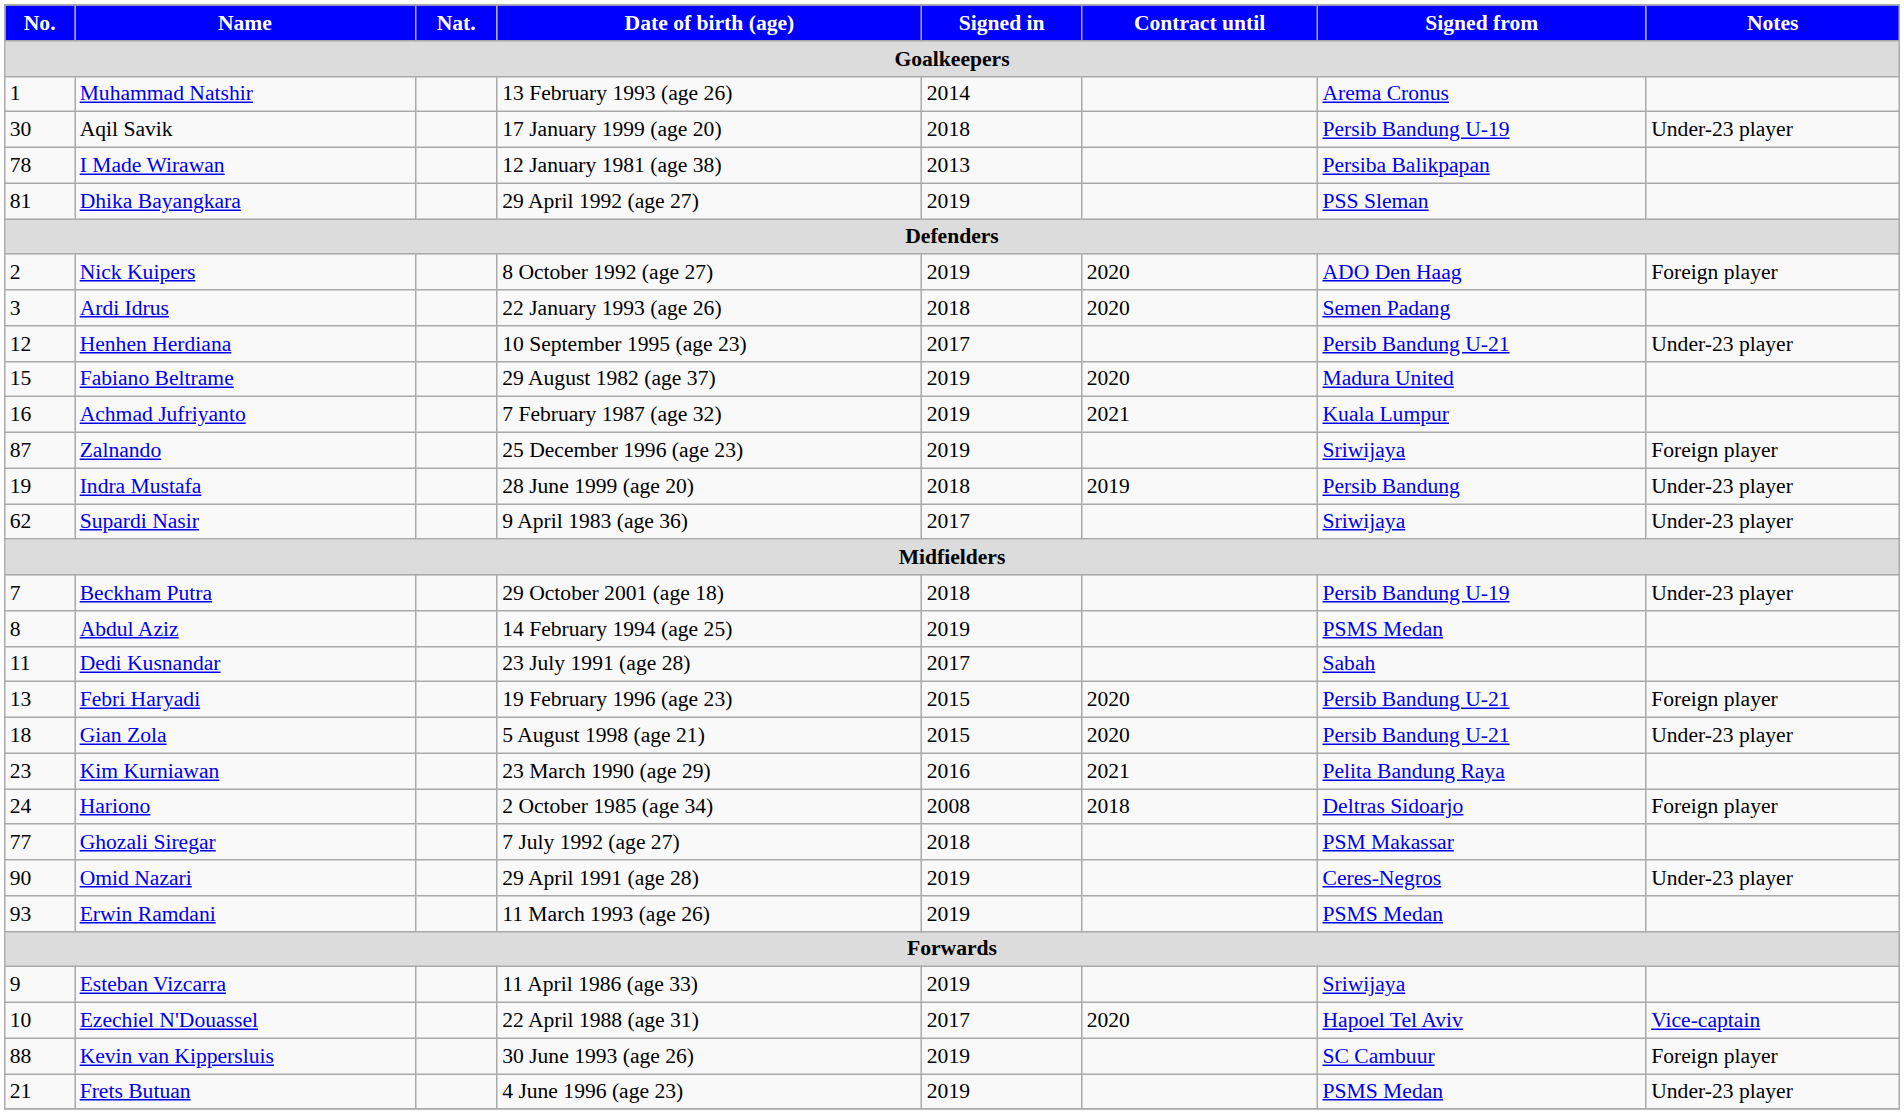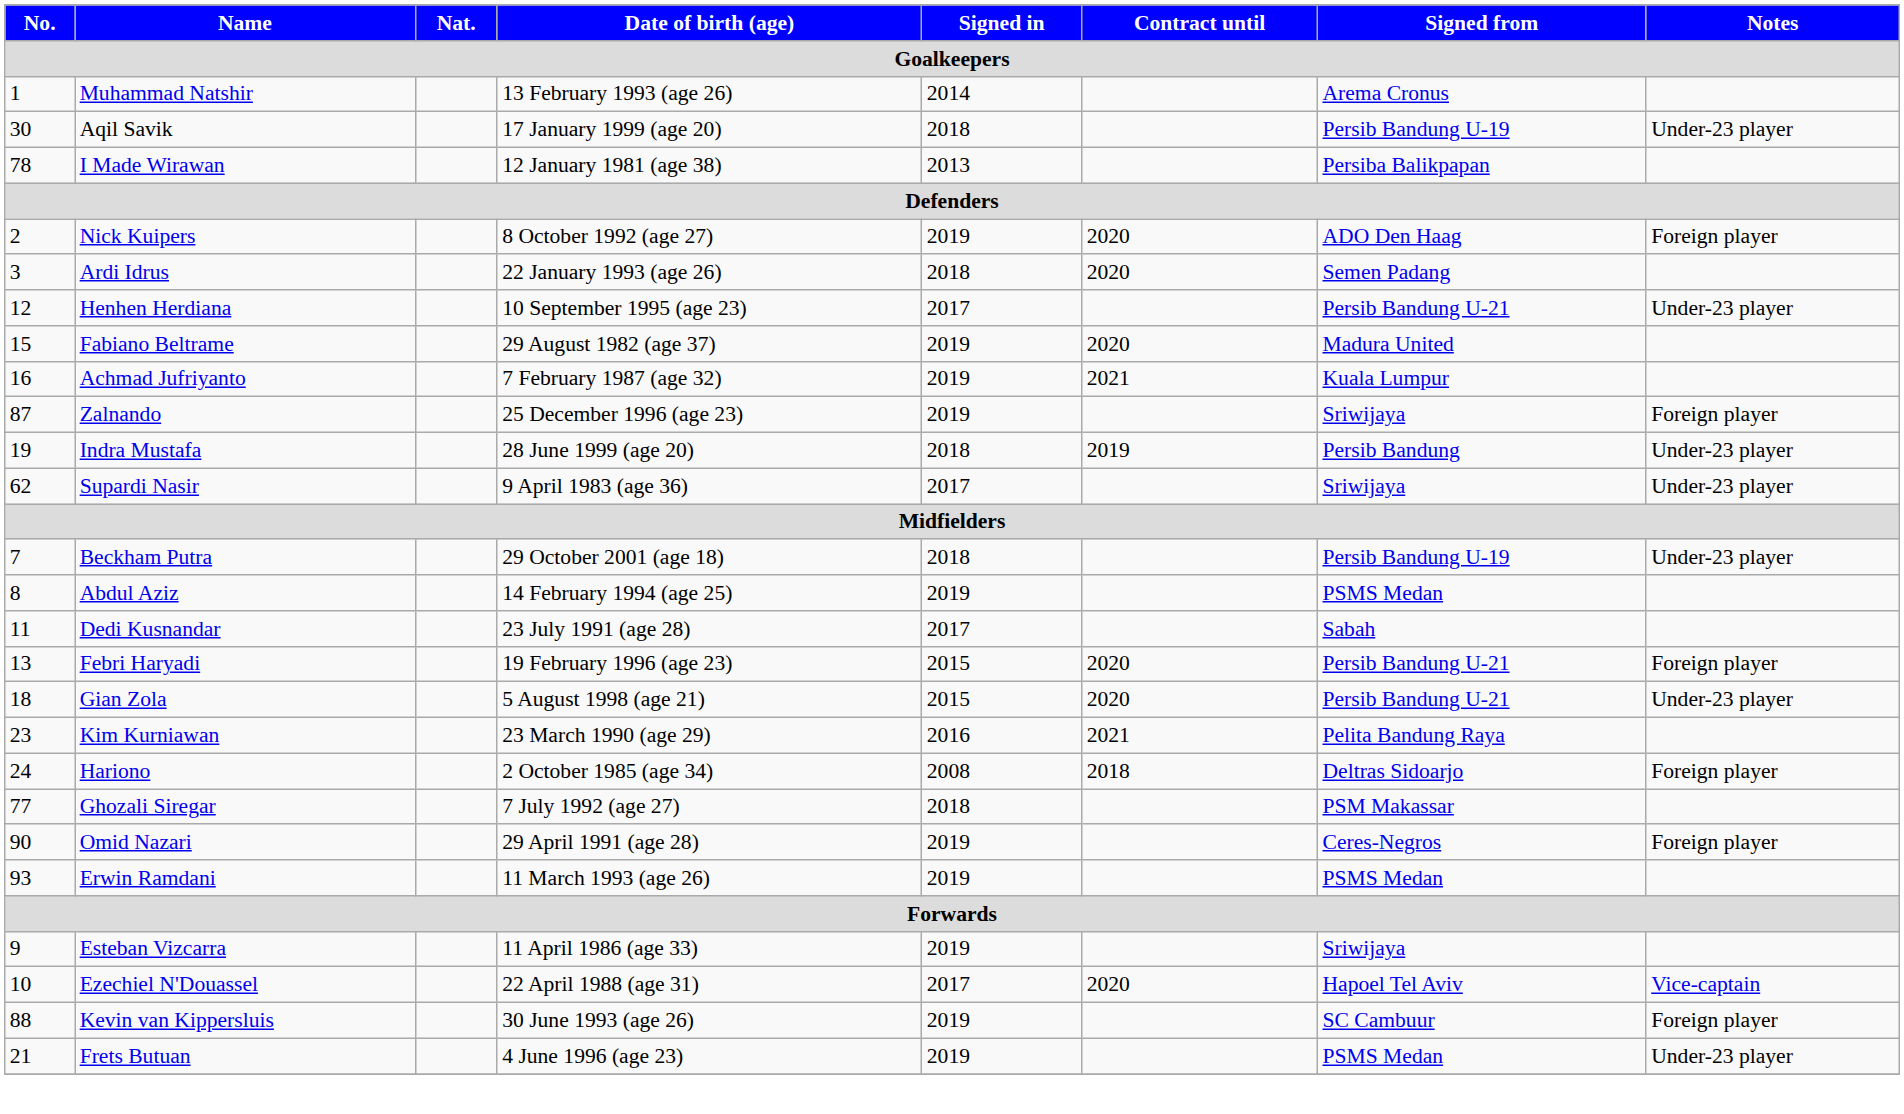- row: 81 | Dhika Bayangkara | 29 April 1992 (age 27) | 2019 | PSS Sleman
Omid Nazari | Notes: Under-23 player -> Foreign player
